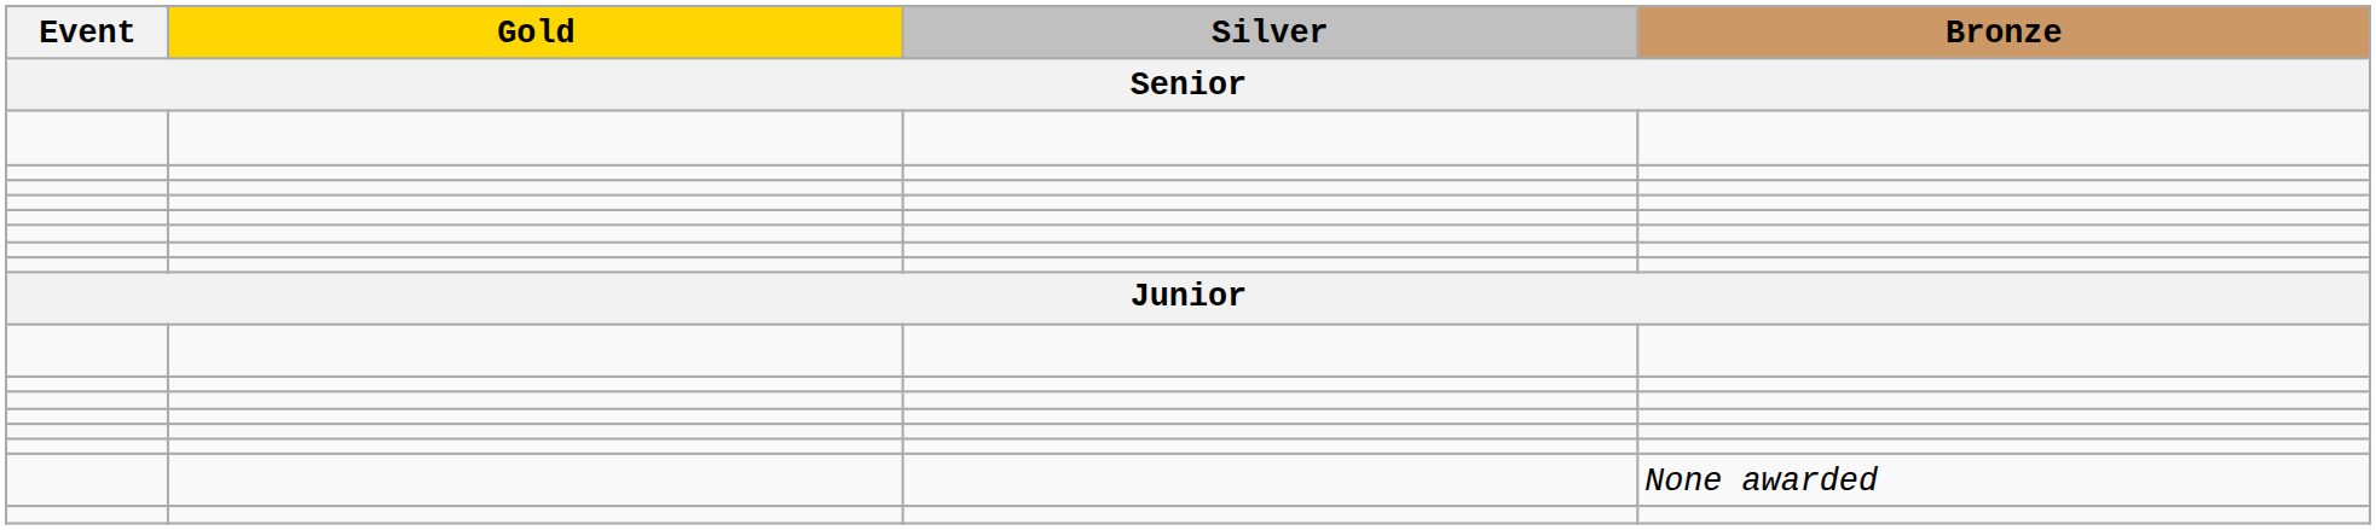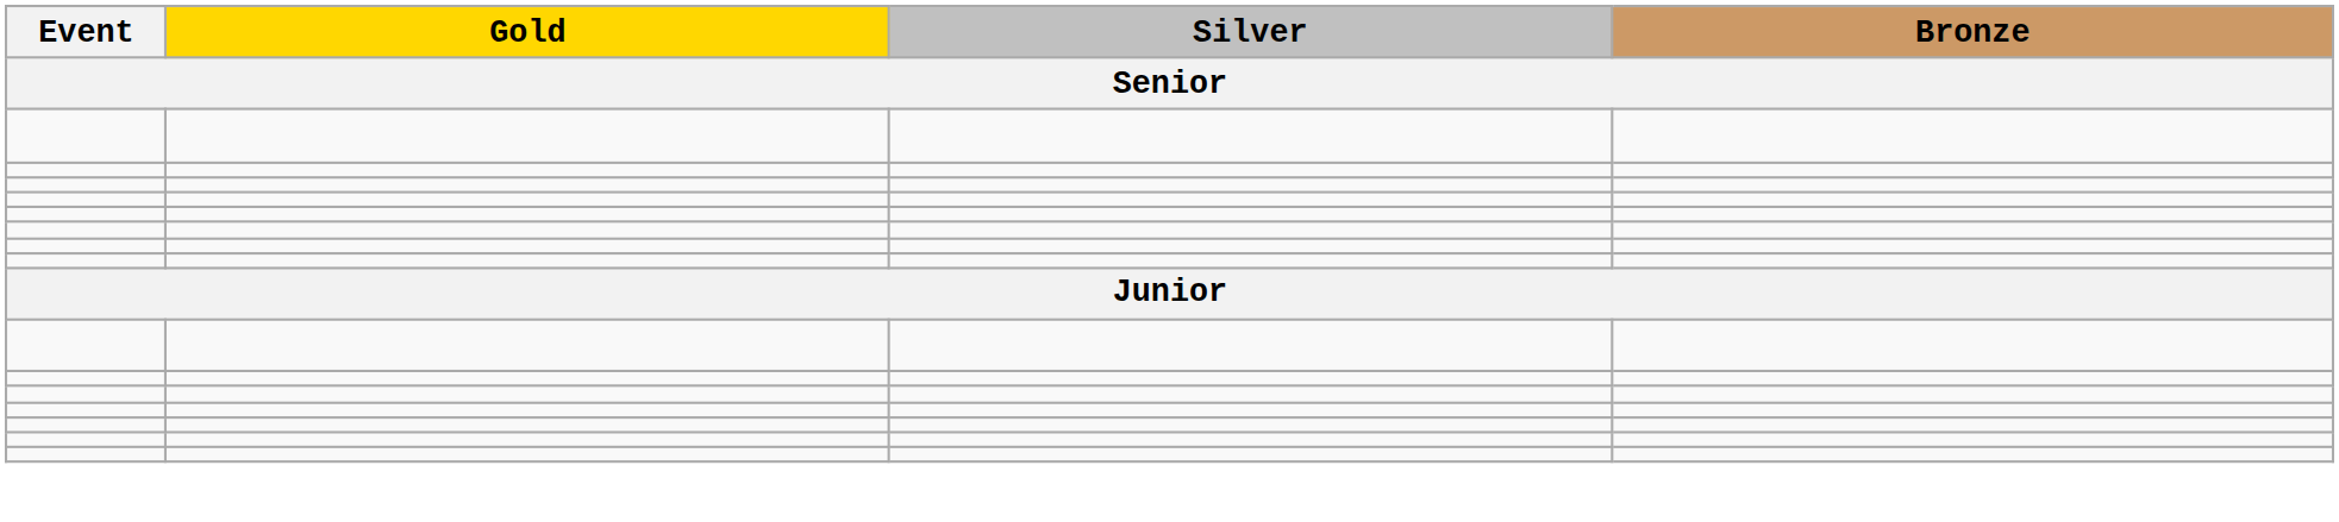- row: None awarded
